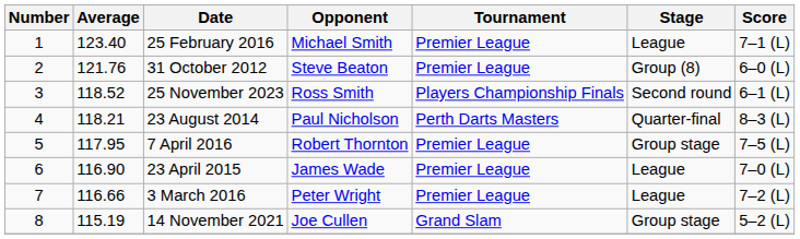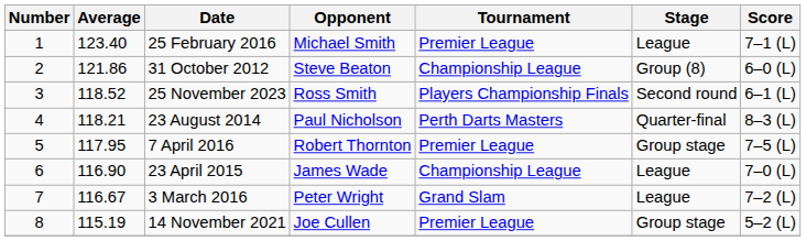31 October 2012 | Average: 121.76 -> 121.86
31 October 2012 | Tournament: Premier League -> Championship League
23 April 2015 | Tournament: Premier League -> Championship League
3 March 2016 | Average: 116.66 -> 116.67
3 March 2016 | Tournament: Premier League -> Grand Slam
14 November 2021 | Tournament: Grand Slam -> Premier League
